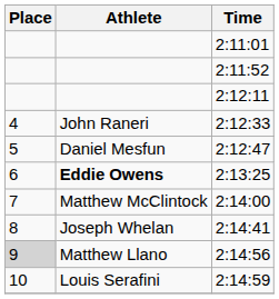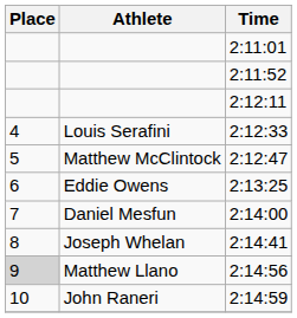2:12:33 | Athlete: John Raneri -> Louis Serafini
2:12:47 | Athlete: Daniel Mesfun -> Matthew McClintock
2:13:25 | Athlete: bold -> normal
2:14:00 | Athlete: Matthew McClintock -> Daniel Mesfun
2:14:59 | Athlete: Louis Serafini -> John Raneri
